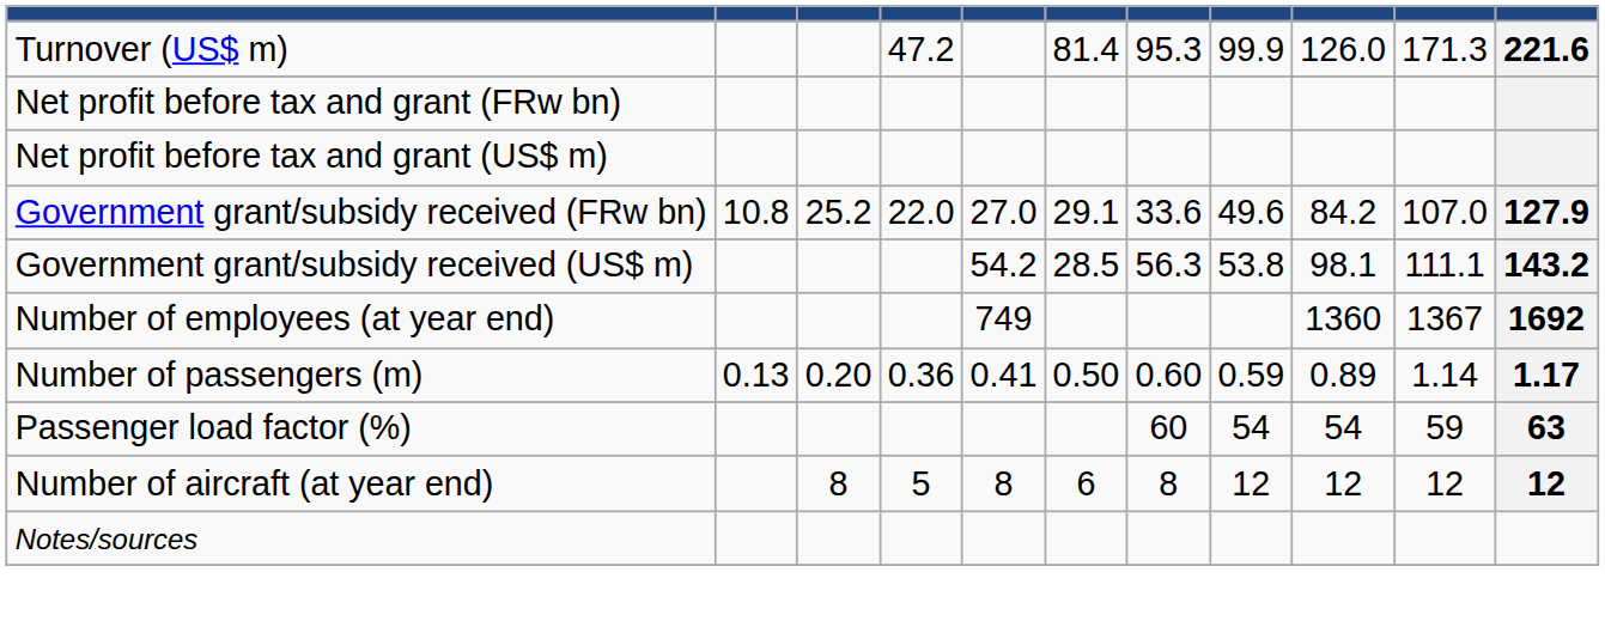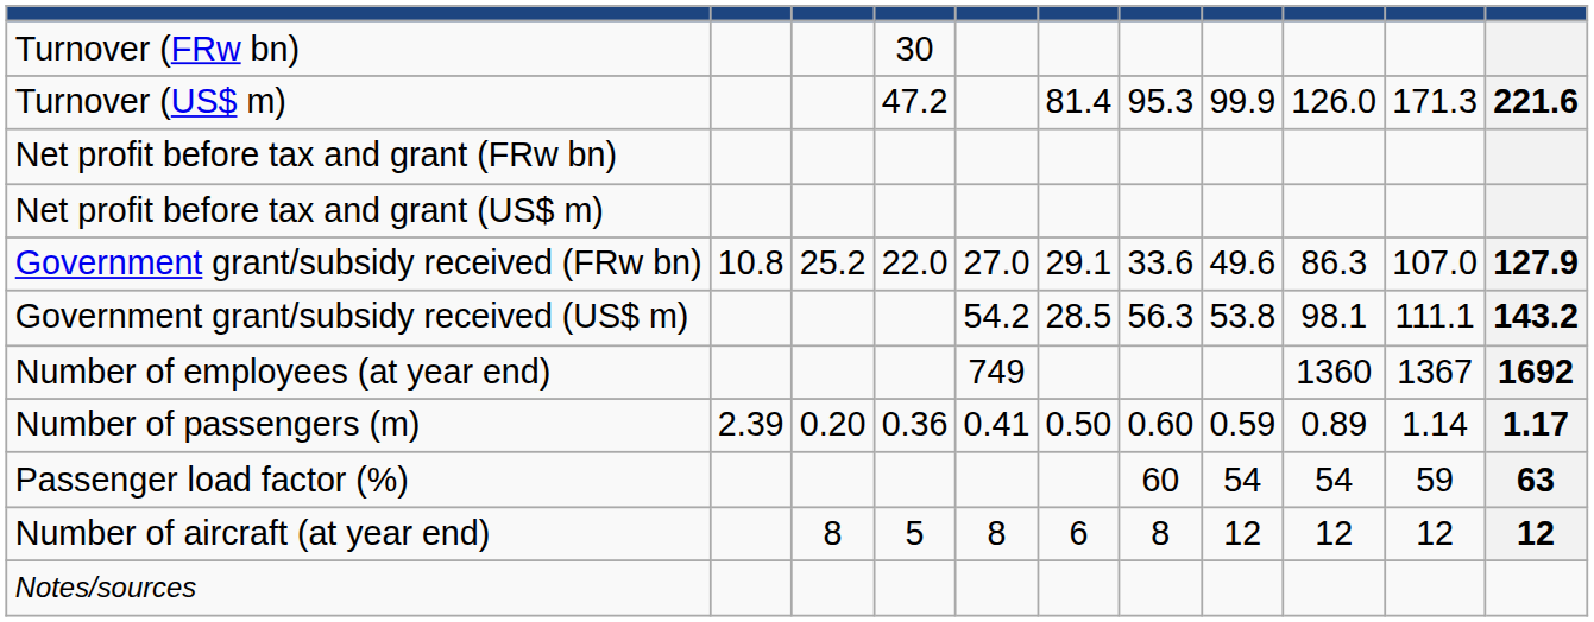+ row: Turnover (FRw bn) | 30
Government grant/subsidy received (FRw bn) | column 9: 84.2 -> 86.3
Number of passengers (m) | column 2: 0.13 -> 2.39
